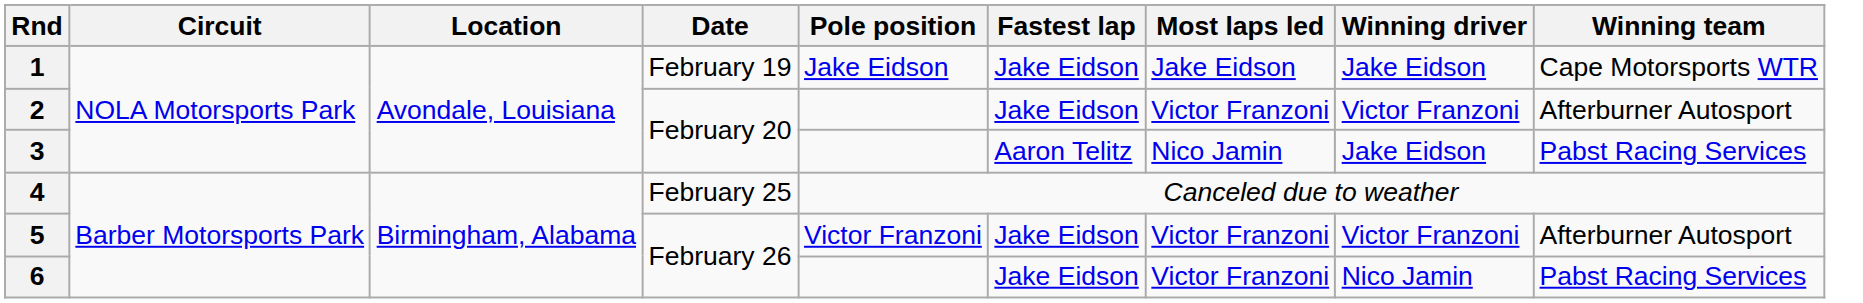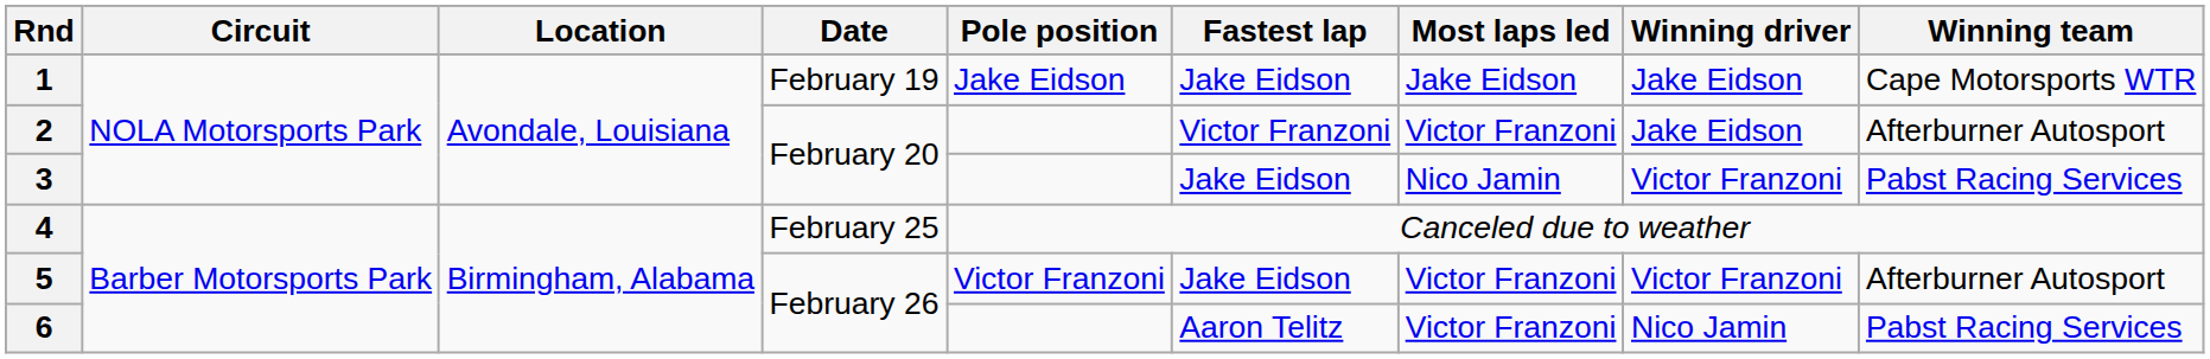2 | Fastest lap: Jake Eidson -> Victor Franzoni
2 | Winning driver: Victor Franzoni -> Jake Eidson
3 | Fastest lap: Aaron Telitz -> Jake Eidson
3 | Winning driver: Jake Eidson -> Victor Franzoni
6 | Fastest lap: Jake Eidson -> Aaron Telitz
